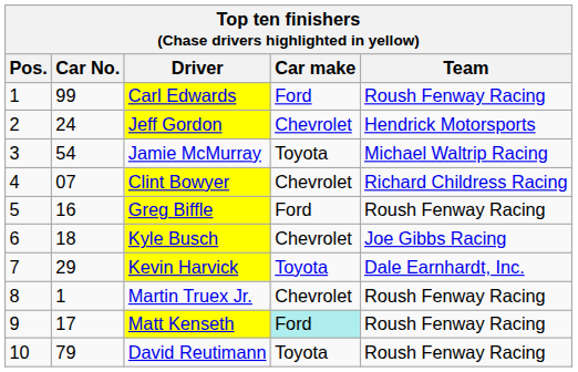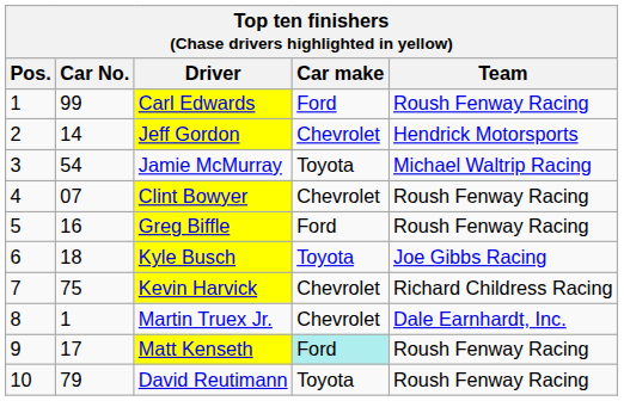Jeff Gordon | Car No.: 24 -> 14
Clint Bowyer | Team: Richard Childress Racing -> Roush Fenway Racing
Kyle Busch | Car make: Chevrolet -> Toyota
Kevin Harvick | Car No.: 29 -> 75
Kevin Harvick | Car make: Toyota -> Chevrolet
Kevin Harvick | Team: Dale Earnhardt, Inc. -> Richard Childress Racing
Martin Truex Jr. | Team: Roush Fenway Racing -> Dale Earnhardt, Inc.
